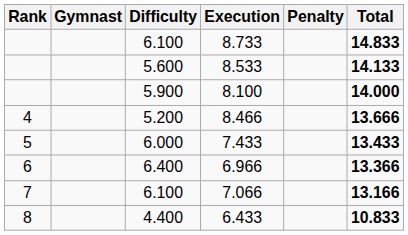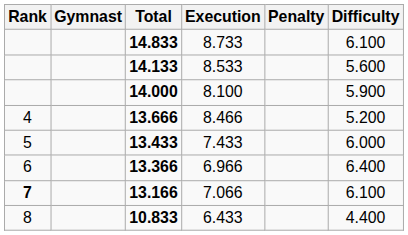columns swapped: Difficulty <-> Total
7.066 | Rank: normal -> bold
